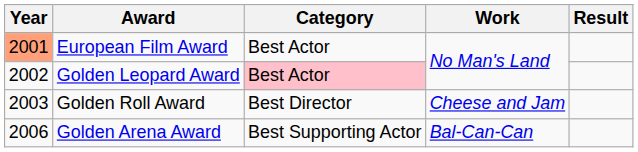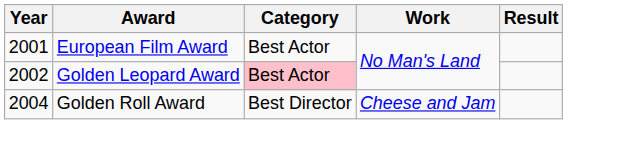European Film Award | Year: lightsalmon background -> no background
Golden Roll Award | Year: 2003 -> 2004
- row: 2006 | Golden Arena Award | Best Supporting Actor | Bal-Can-Can
